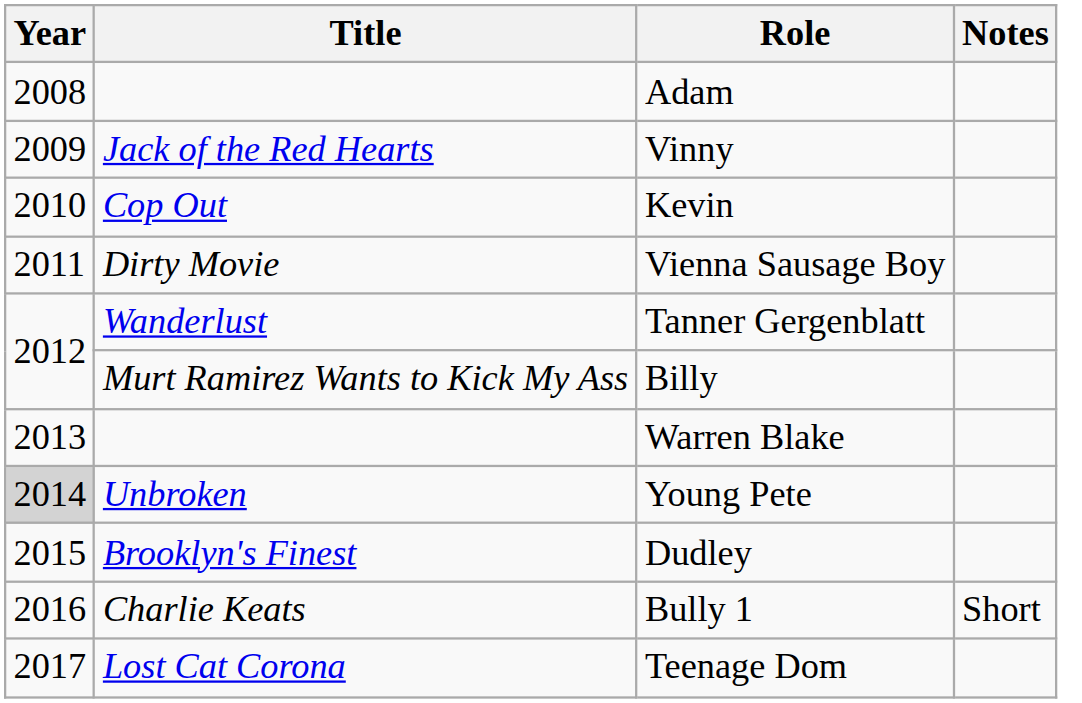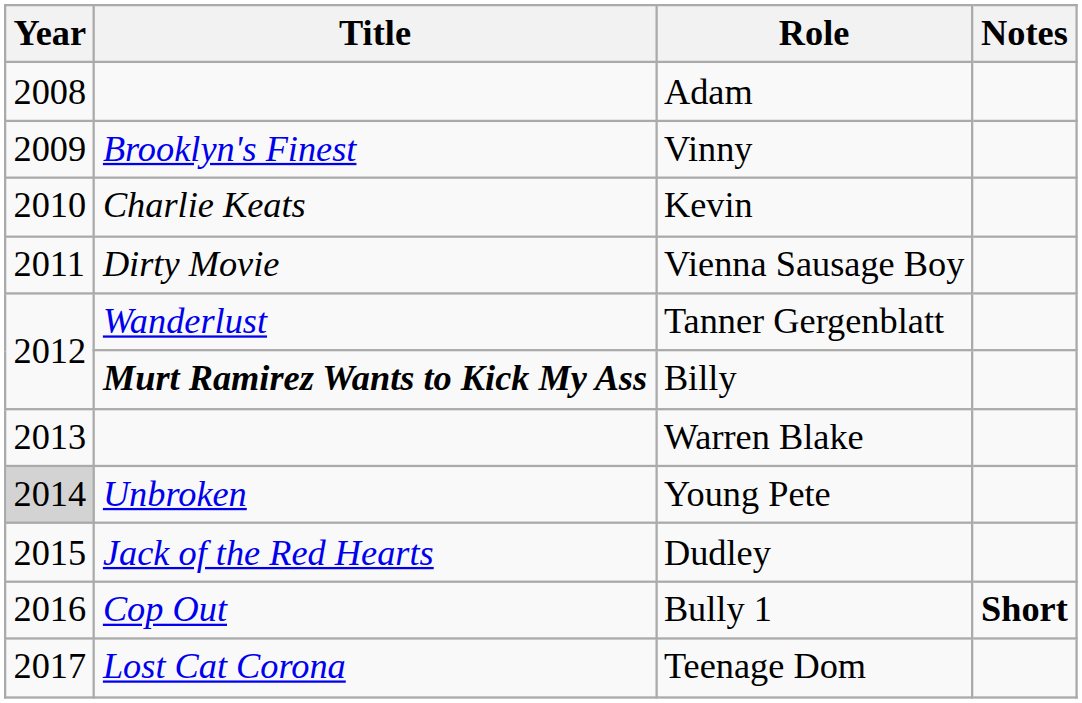Vinny | Title: Jack of the Red Hearts -> Brooklyn's Finest
Kevin | Title: Cop Out -> Charlie Keats
Billy | Title: normal -> bold
Dudley | Title: Brooklyn's Finest -> Jack of the Red Hearts
Bully 1 | Title: Charlie Keats -> Cop Out
Bully 1 | Notes: normal -> bold
